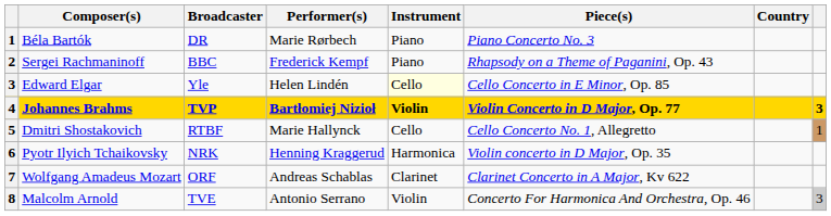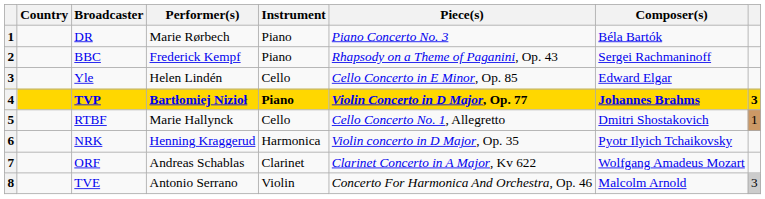columns swapped: Country <-> Composer(s)
Yle | Instrument: lightyellow background -> no background
TVP | Instrument: Violin -> Piano
